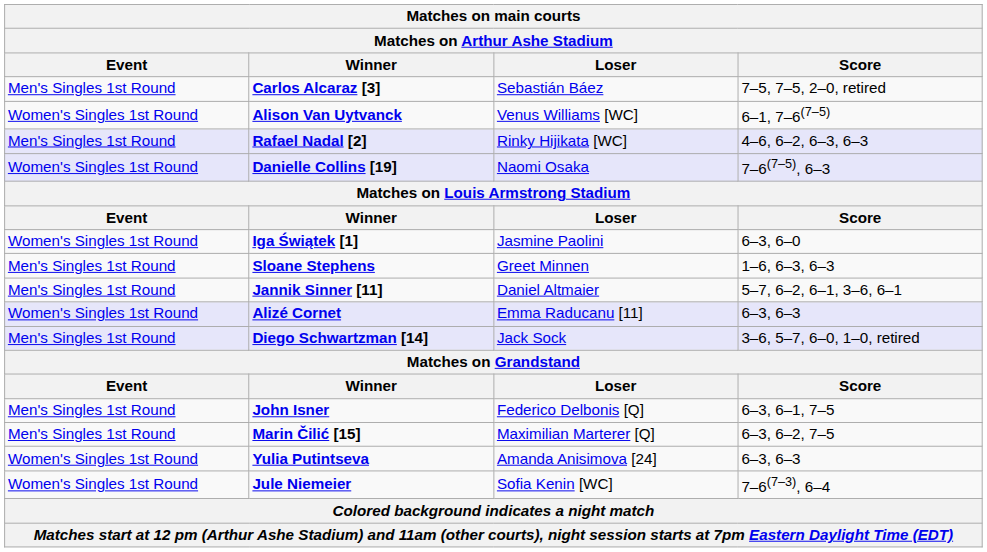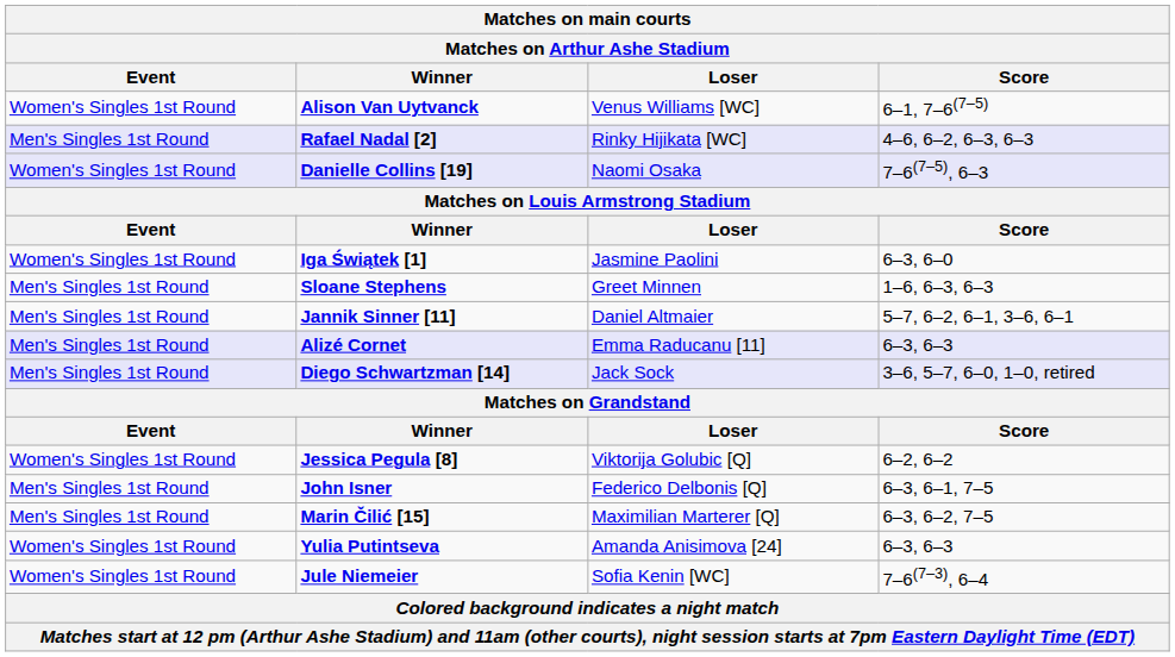- row: Men's Singles 1st Round | Carlos Alcaraz [3] | Sebastián Báez | 7–5, 7–5, 2–0, retired
Alizé Cornet | Event: Women's Singles 1st Round -> Men's Singles 1st Round
+ row: Women's Singles 1st Round | Jessica Pegula [8] | Viktorija Golubic [Q] | 6–2, 6–2
